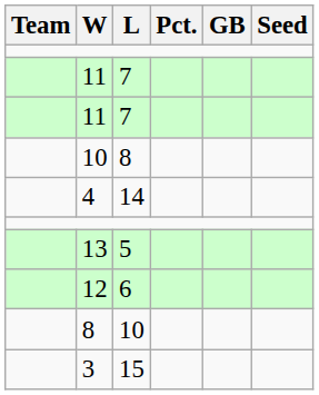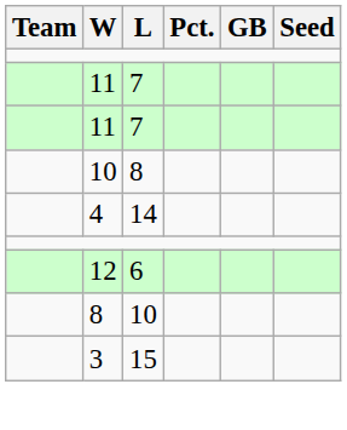- row: 13 | 5
